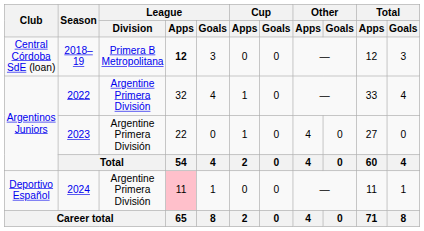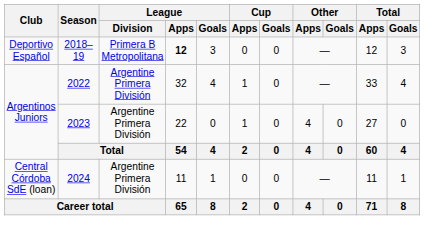2018–19 | Club: Central Córdoba SdE (loan) -> Deportivo Español
2024 | Club: Deportivo Español -> Central Córdoba SdE (loan)
2024 | League / Apps: pink background -> no background
